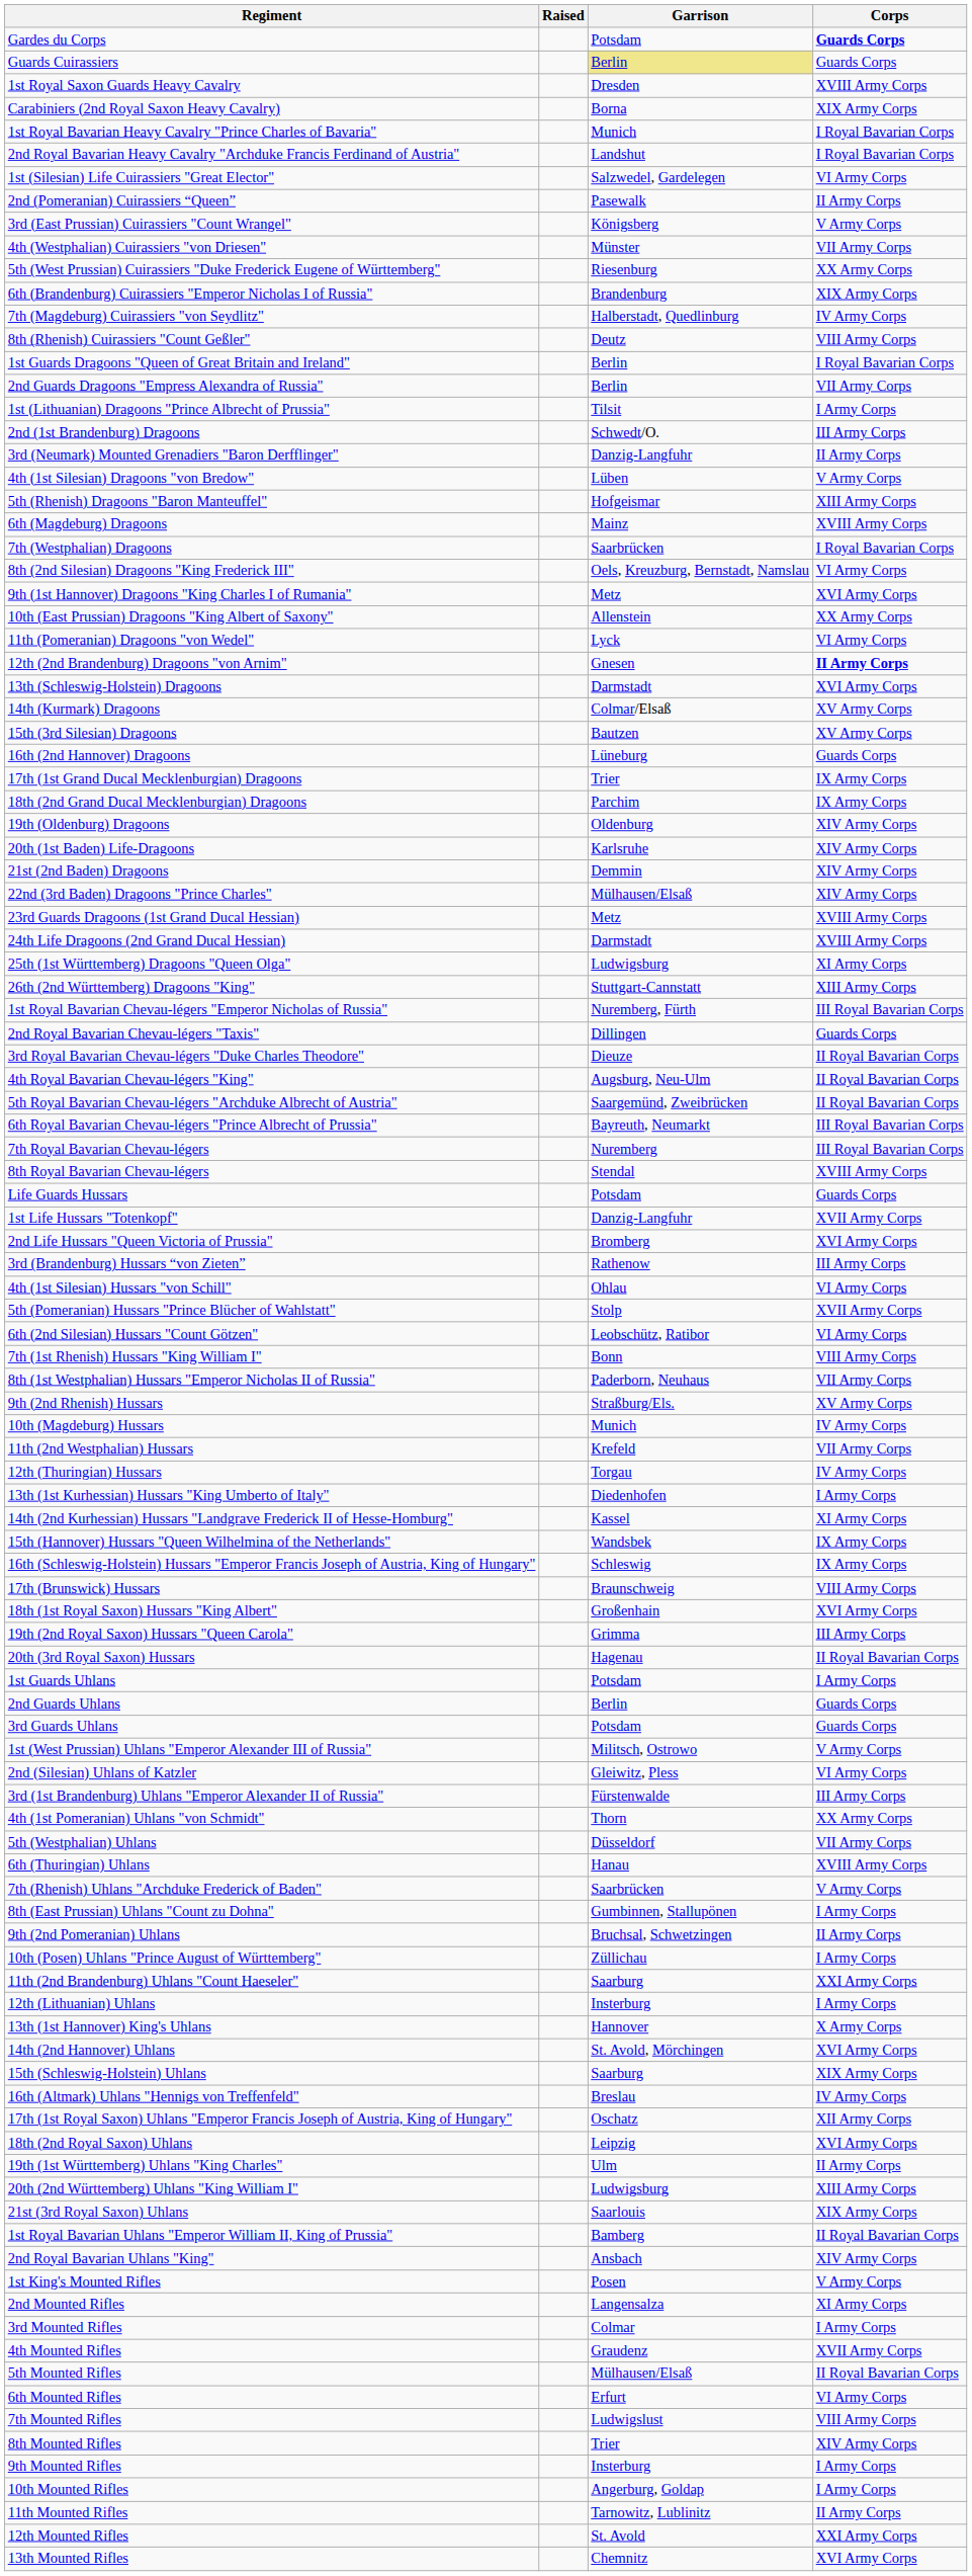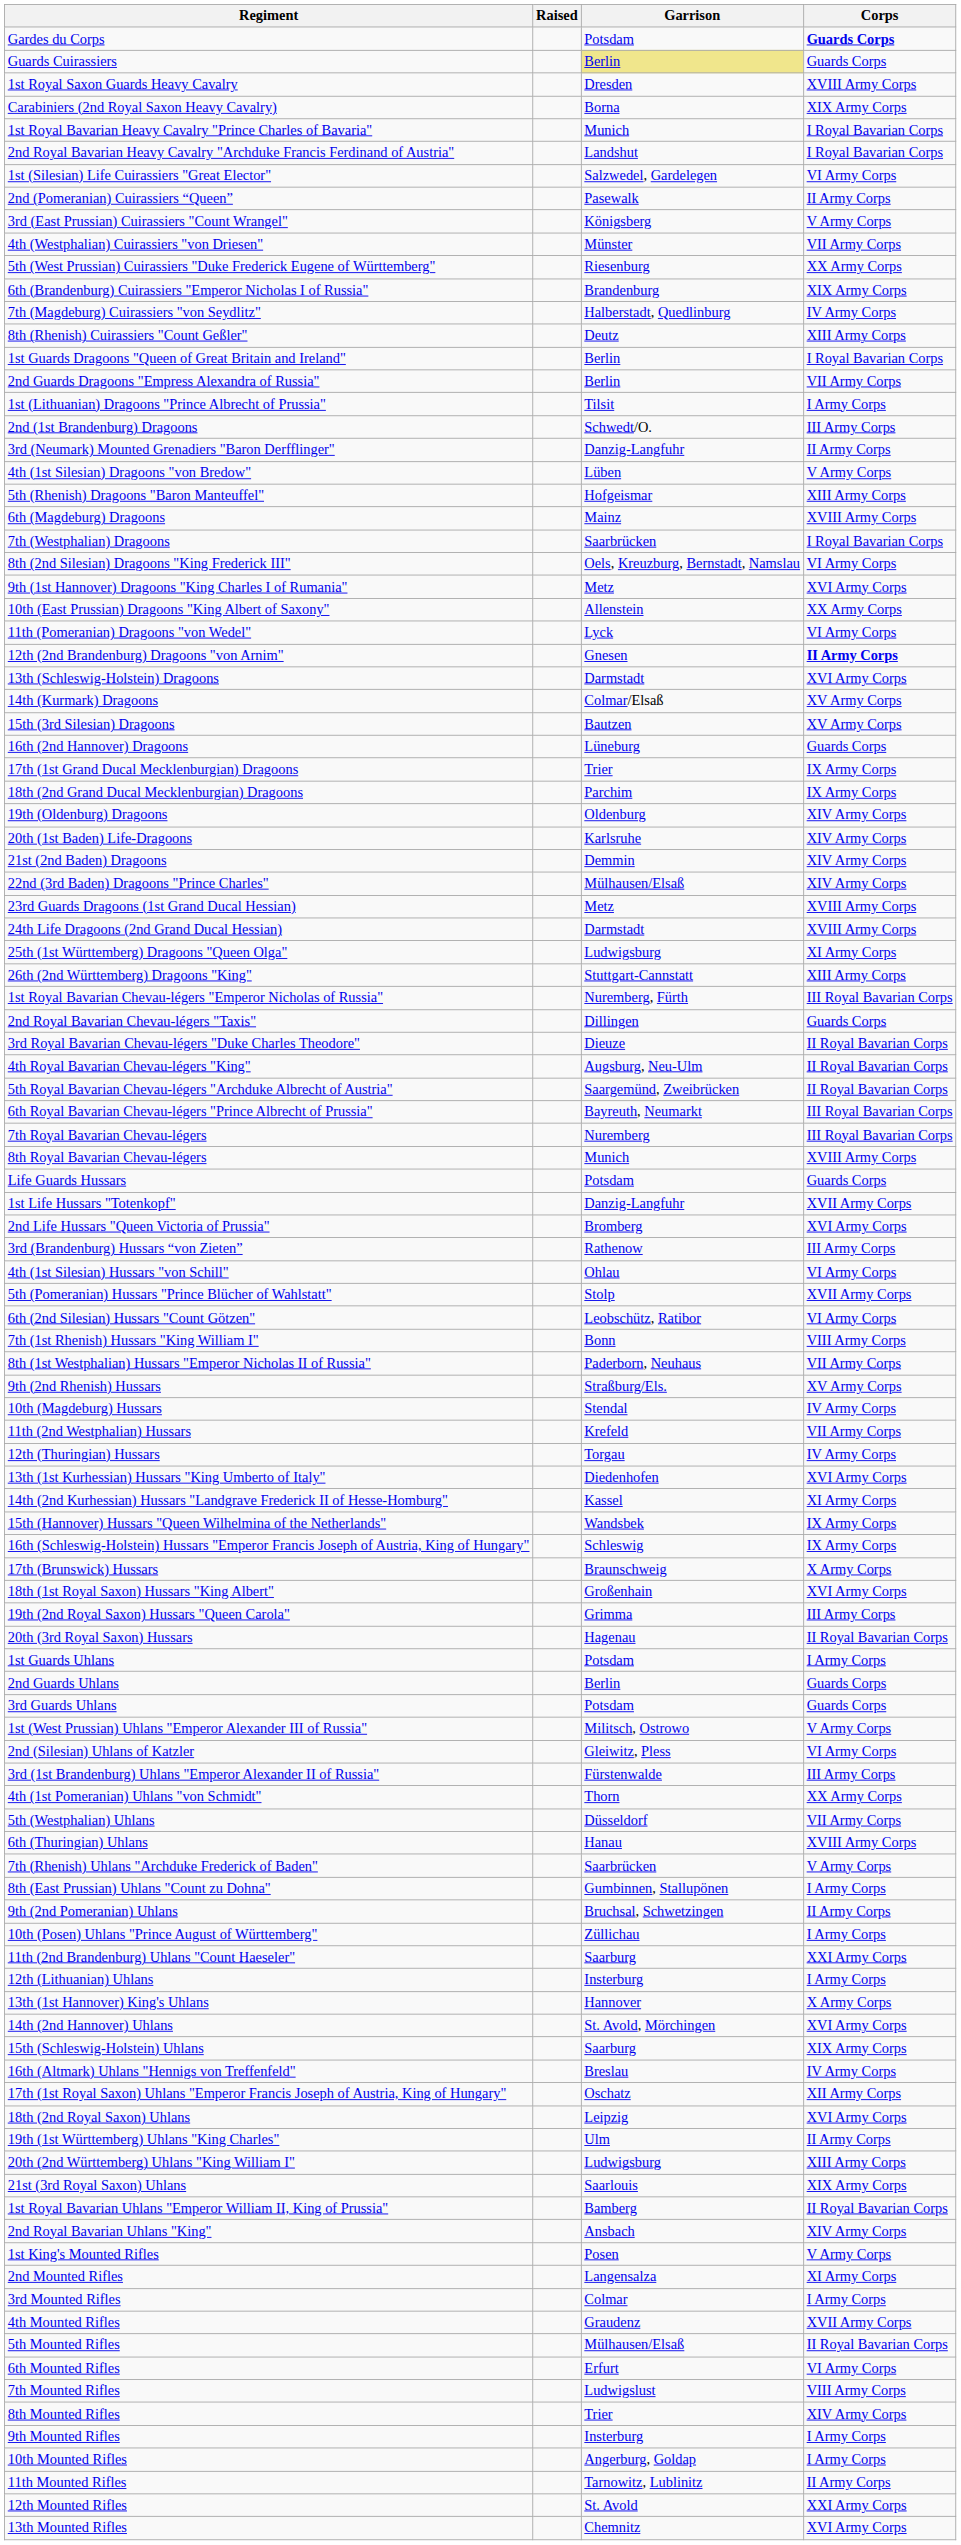8th (Rhenish) Cuirassiers "Count Geßler" | Corps: VIII Army Corps -> XIII Army Corps
8th Royal Bavarian Chevau-légers | Garrison: Stendal -> Munich
10th (Magdeburg) Hussars | Garrison: Munich -> Stendal
13th (1st Kurhessian) Hussars "King Umberto of Italy" | Corps: I Army Corps -> XVI Army Corps
17th (Brunswick) Hussars | Corps: VIII Army Corps -> X Army Corps
